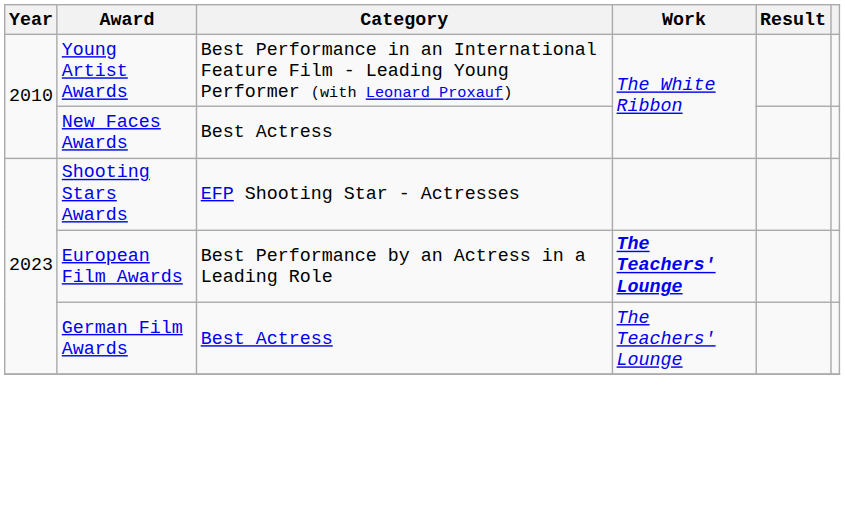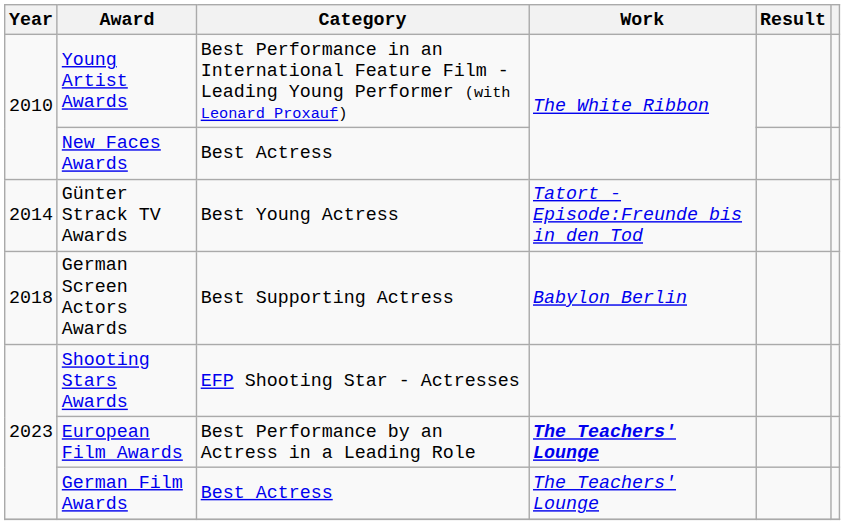+ row: 2014 | Günter Strack TV Awards | Best Young Actress | Tatort - Episode:Freunde bis in den Tod
+ row: 2018 | German Screen Actors Awards | Best Supporting Actress | Babylon Berlin
